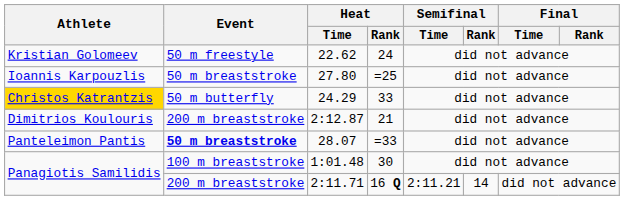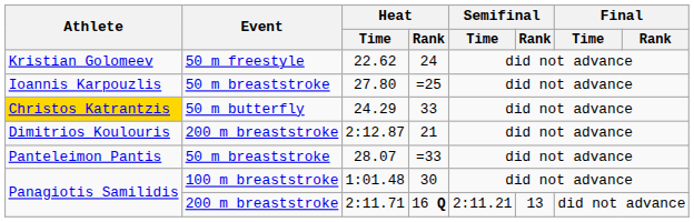28.07 | Event: bold -> normal
2:11.71 | Semifinal / Rank: 14 -> 13
